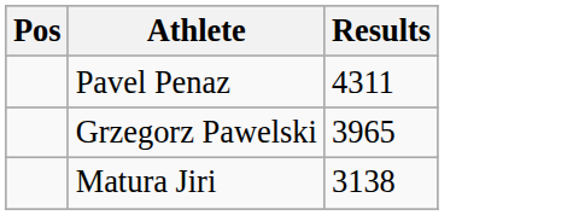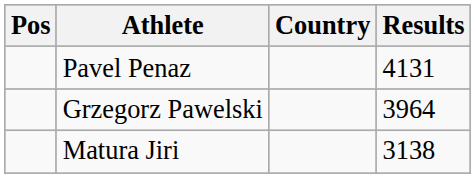+ column: Country
Pavel Penaz | Results: 4311 -> 4131
Grzegorz Pawelski | Results: 3965 -> 3964
